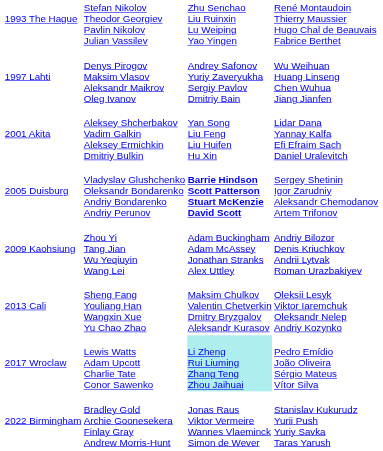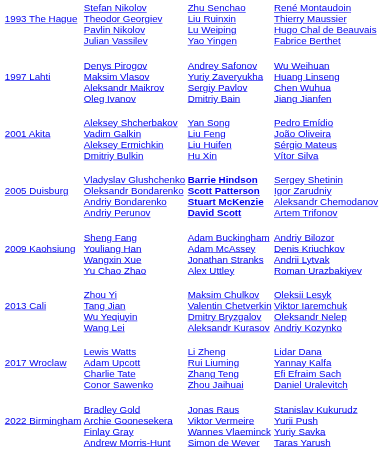2001 Akita | column 4: Lidar Dana Yannay Kalfa Efi Efraim Sach Daniel Uralevitch -> Pedro Emídio João Oliveira Sérgio Mateus Vítor Silva
2009 Kaohsiung | column 2: Zhou Yi Tang Jian Wu Yeqiuyin Wang Lei -> Sheng Fang Youliang Han Wangxin Xue Yu Chao Zhao
2013 Cali | column 2: Sheng Fang Youliang Han Wangxin Xue Yu Chao Zhao -> Zhou Yi Tang Jian Wu Yeqiuyin Wang Lei
2017 Wroclaw | column 3: paleturquoise background -> no background
2017 Wroclaw | column 4: Pedro Emídio João Oliveira Sérgio Mateus Vítor Silva -> Lidar Dana Yannay Kalfa Efi Efraim Sach Daniel Uralevitch
